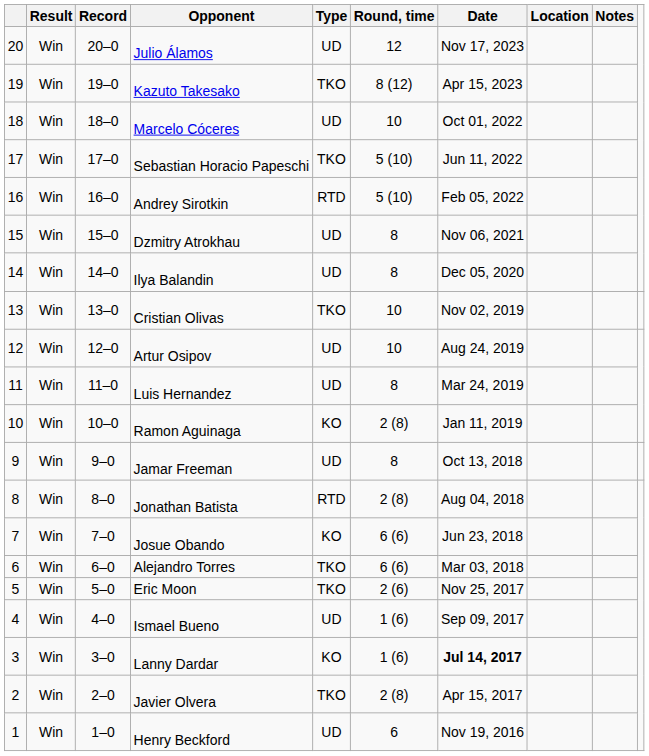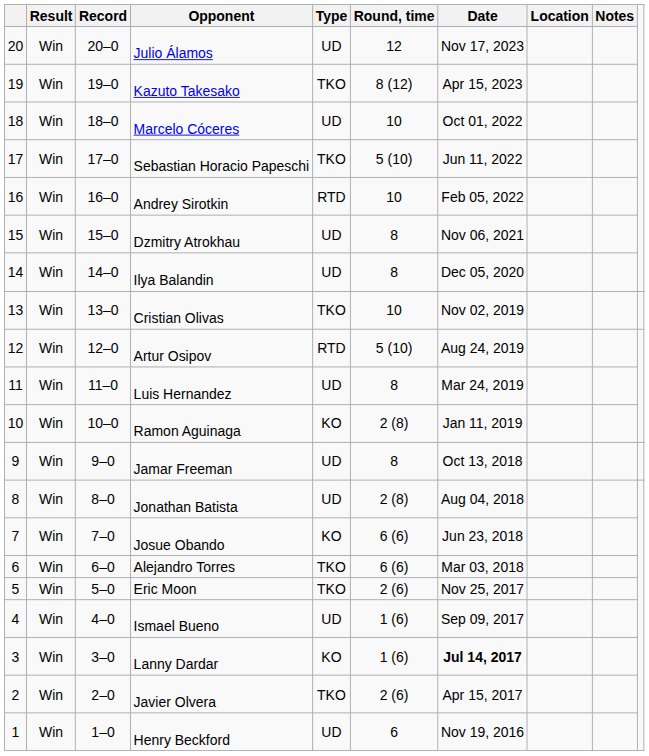Andrey Sirotkin | Round, time: 5 (10) -> 10
Artur Osipov | Type: UD -> RTD
Artur Osipov | Round, time: 10 -> 5 (10)
Jonathan Batista | Type: RTD -> UD
Javier Olvera | Round, time: 2 (8) -> 2 (6)
